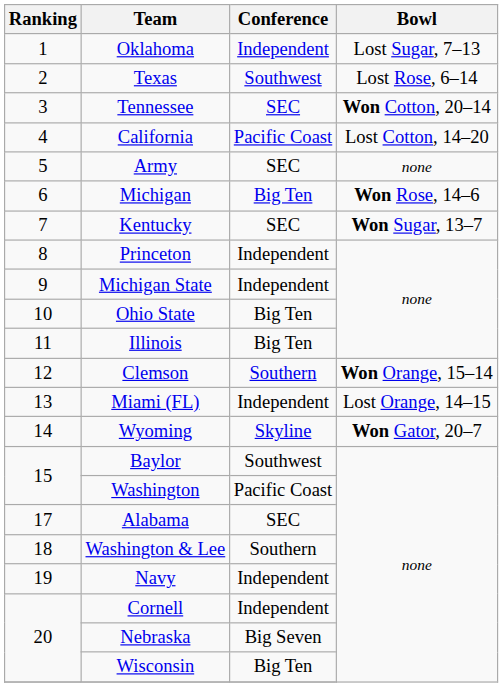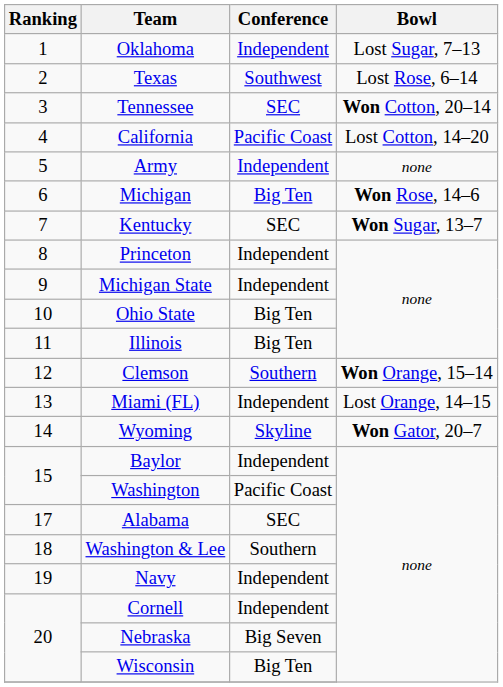Army | Conference: SEC -> Independent
Baylor | Conference: Southwest -> Independent
